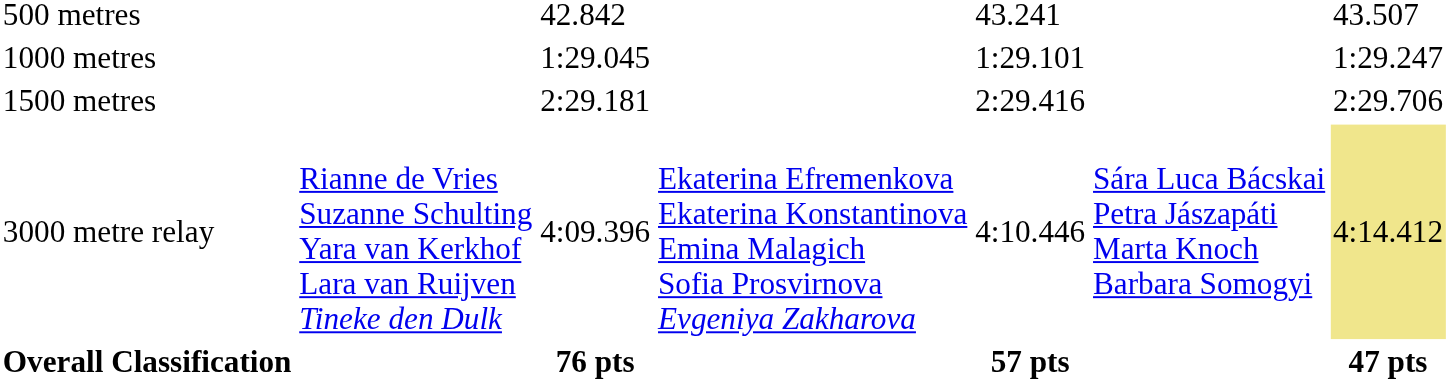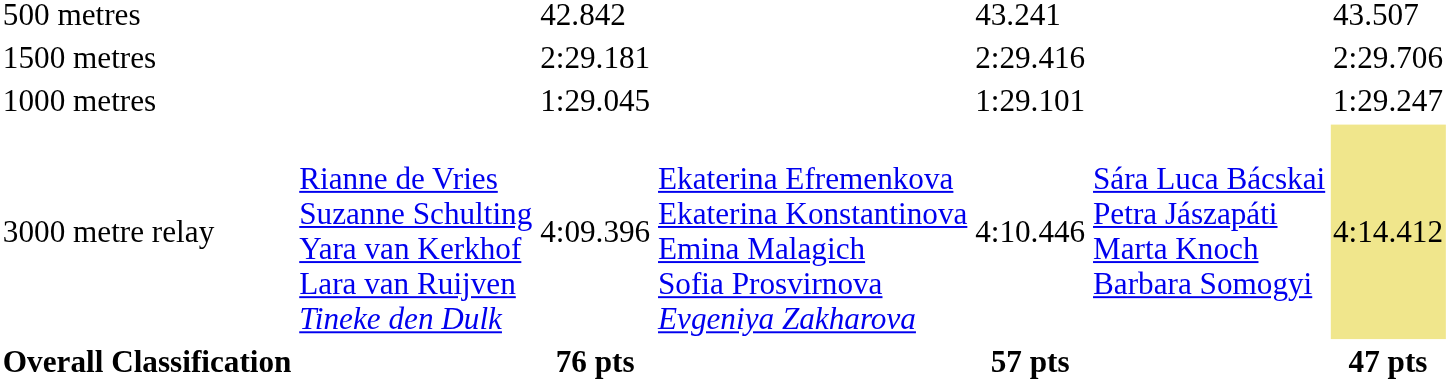rows swapped: 1000 metres <-> 1500 metres
